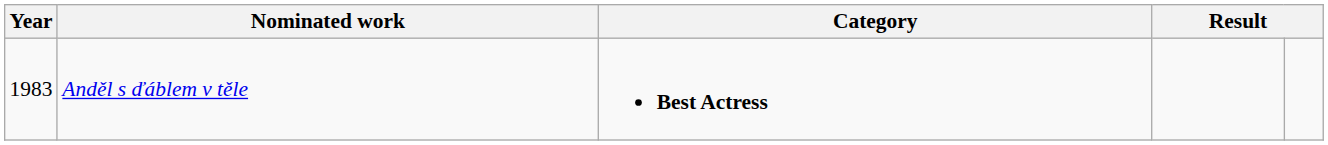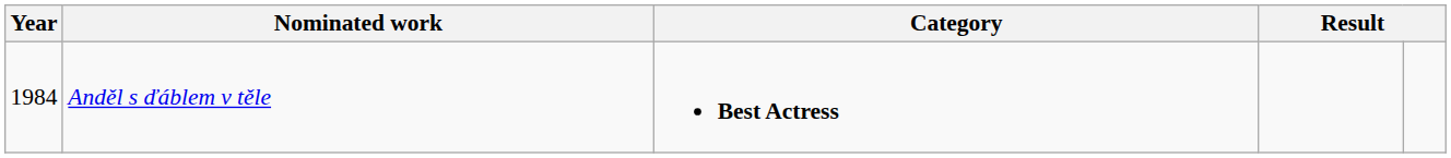Anděl s ďáblem v těle | Year: 1983 -> 1984
